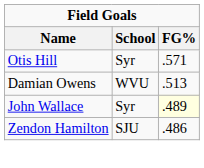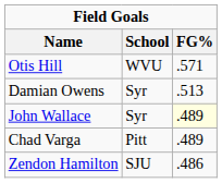Otis Hill | School: Syr -> WVU
Damian Owens | School: WVU -> Syr
+ row: Chad Varga | Pitt | .489
